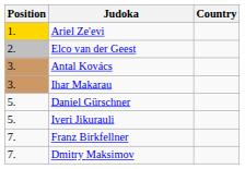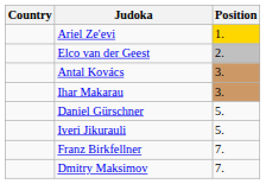columns swapped: Position <-> Country
